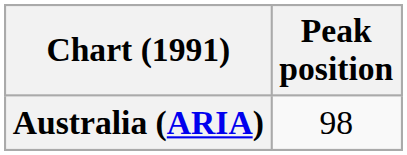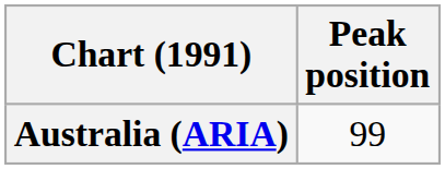Australia (ARIA) | Peak position: 98 -> 99
